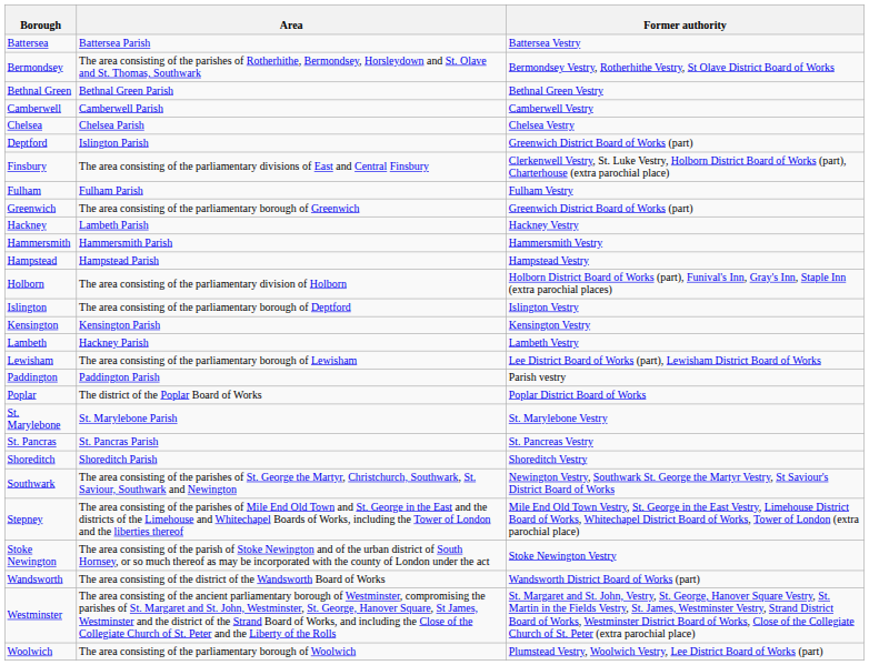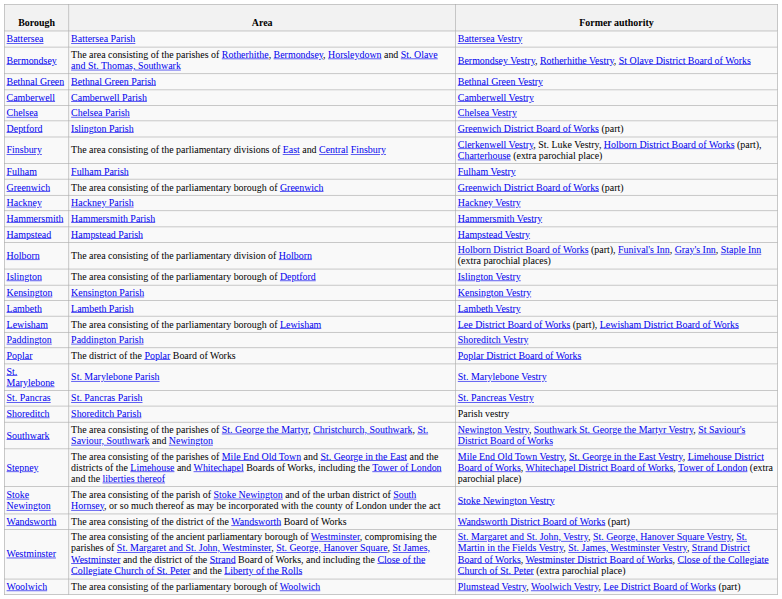Hackney | Area: Lambeth Parish -> Hackney Parish
Lambeth | Area: Hackney Parish -> Lambeth Parish
Paddington | Former authority: Parish vestry -> Shoreditch Vestry
Shoreditch | Former authority: Shoreditch Vestry -> Parish vestry
